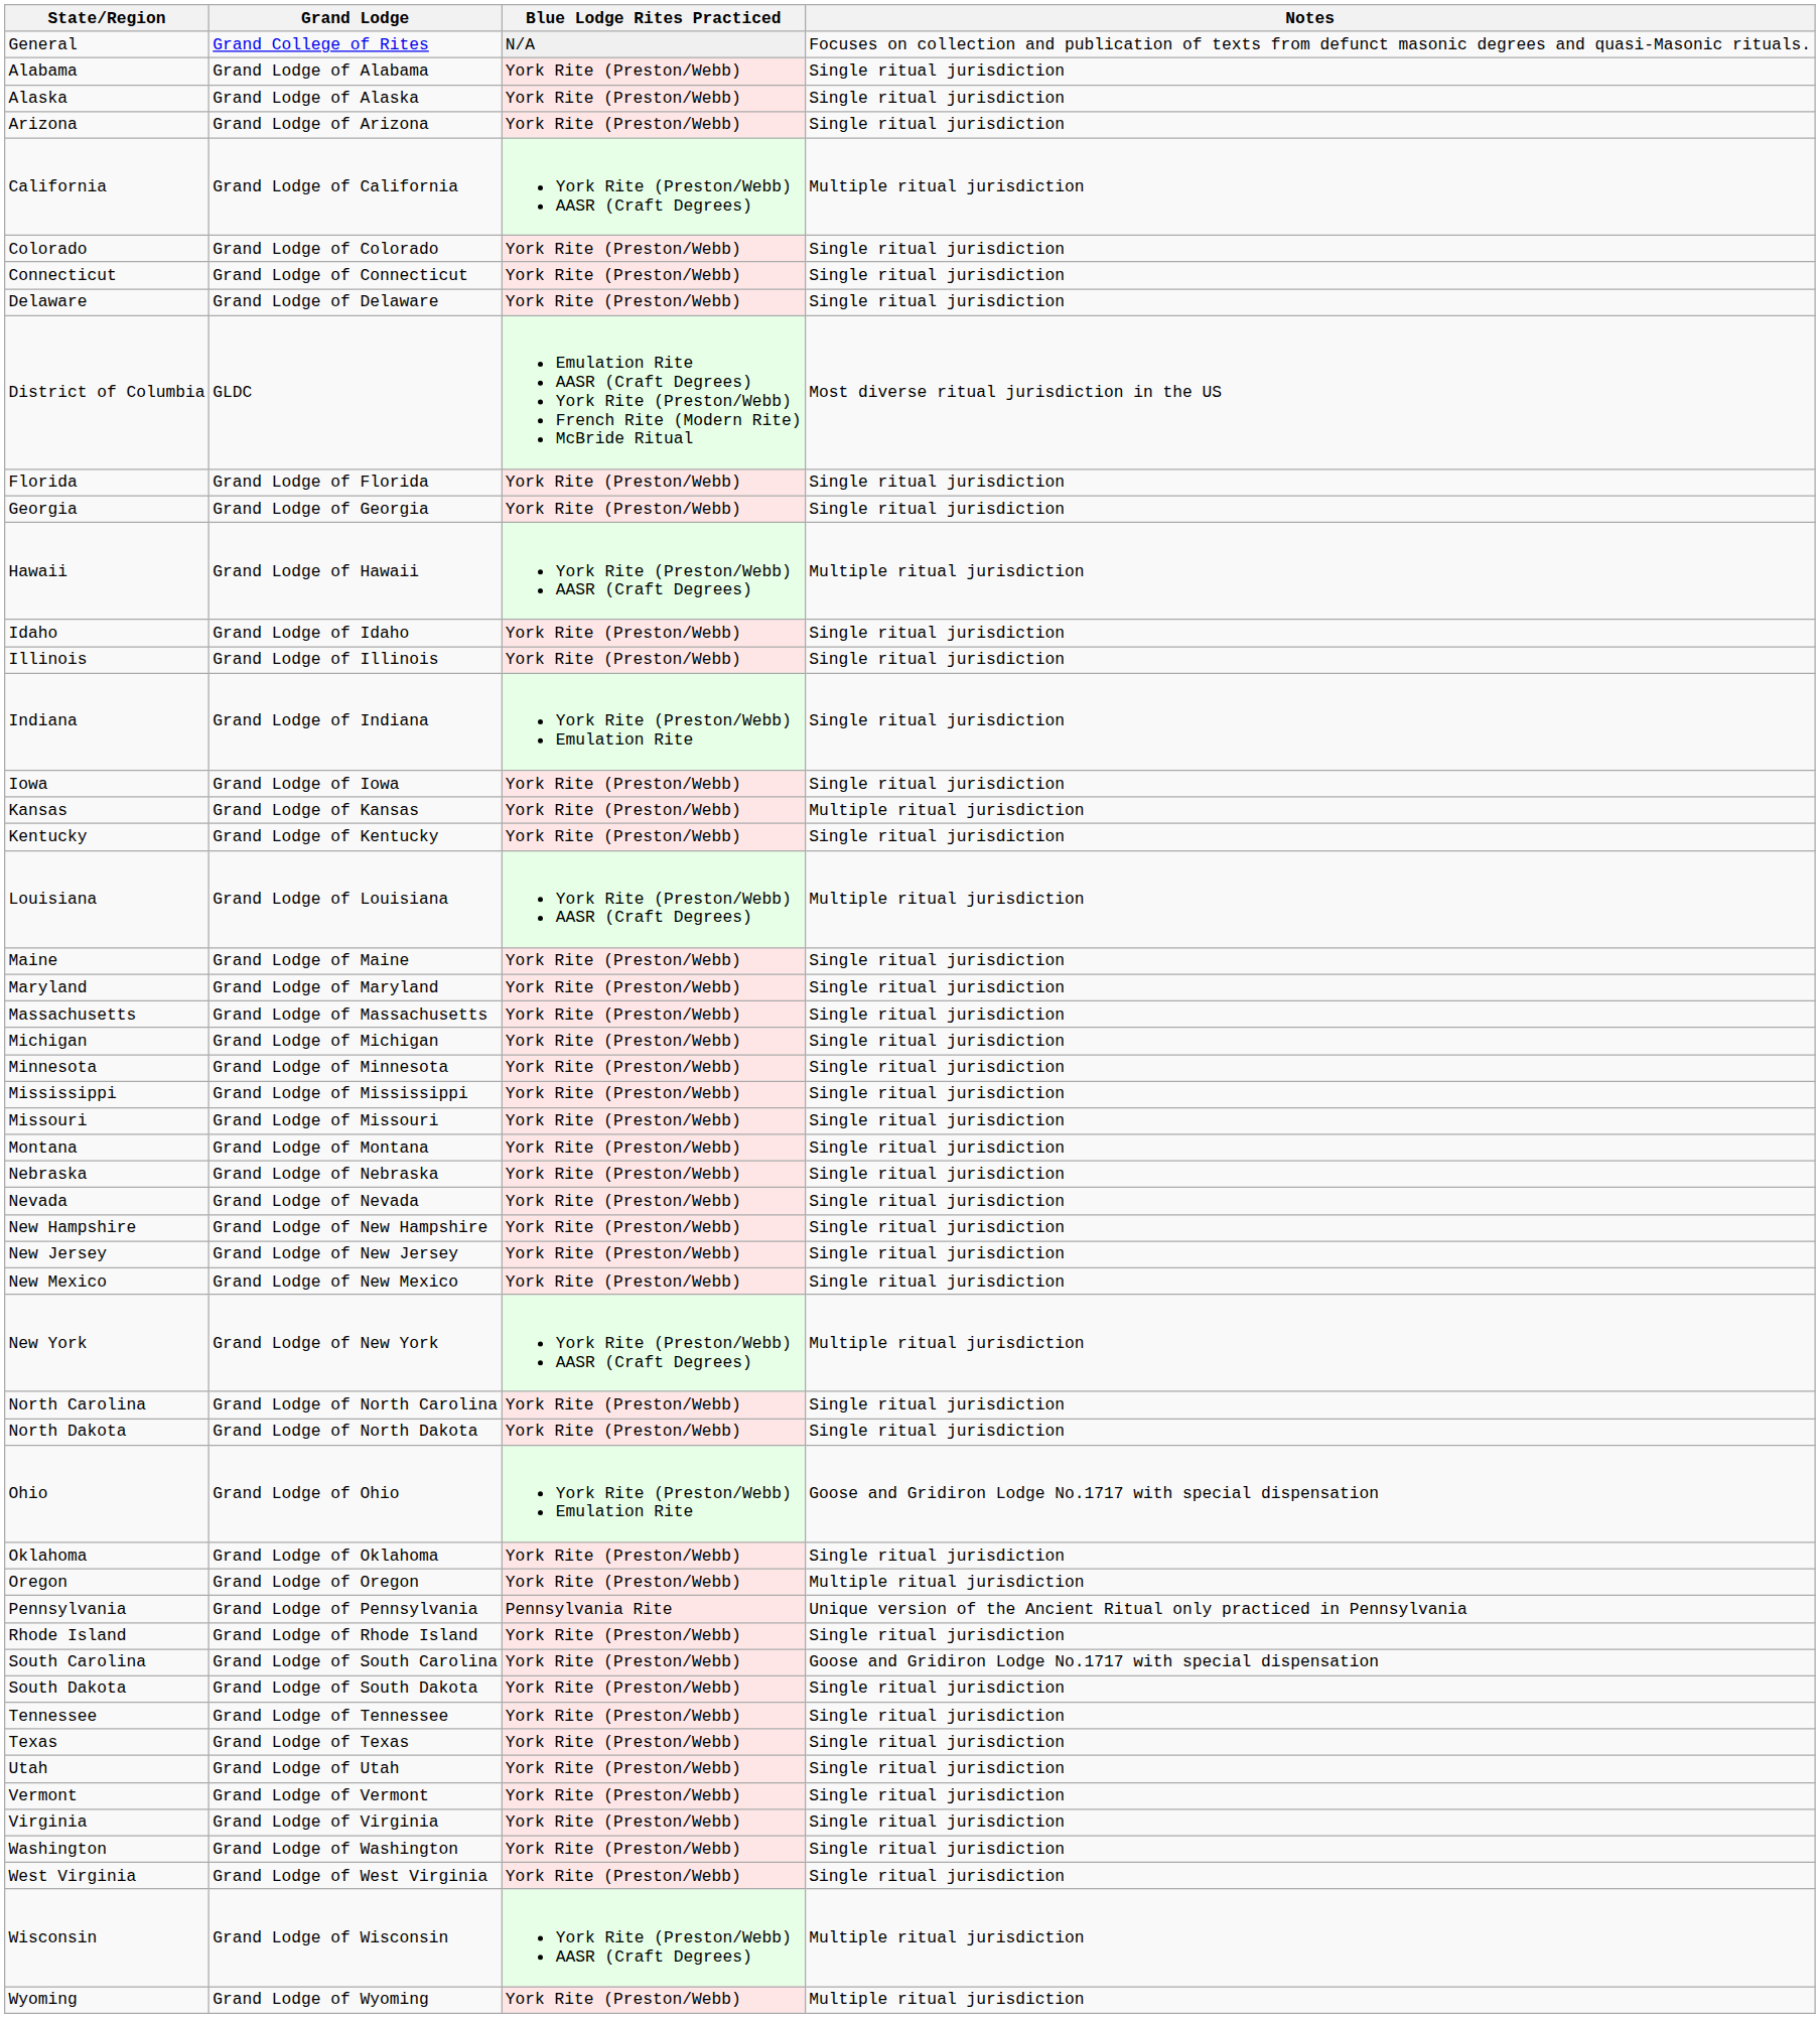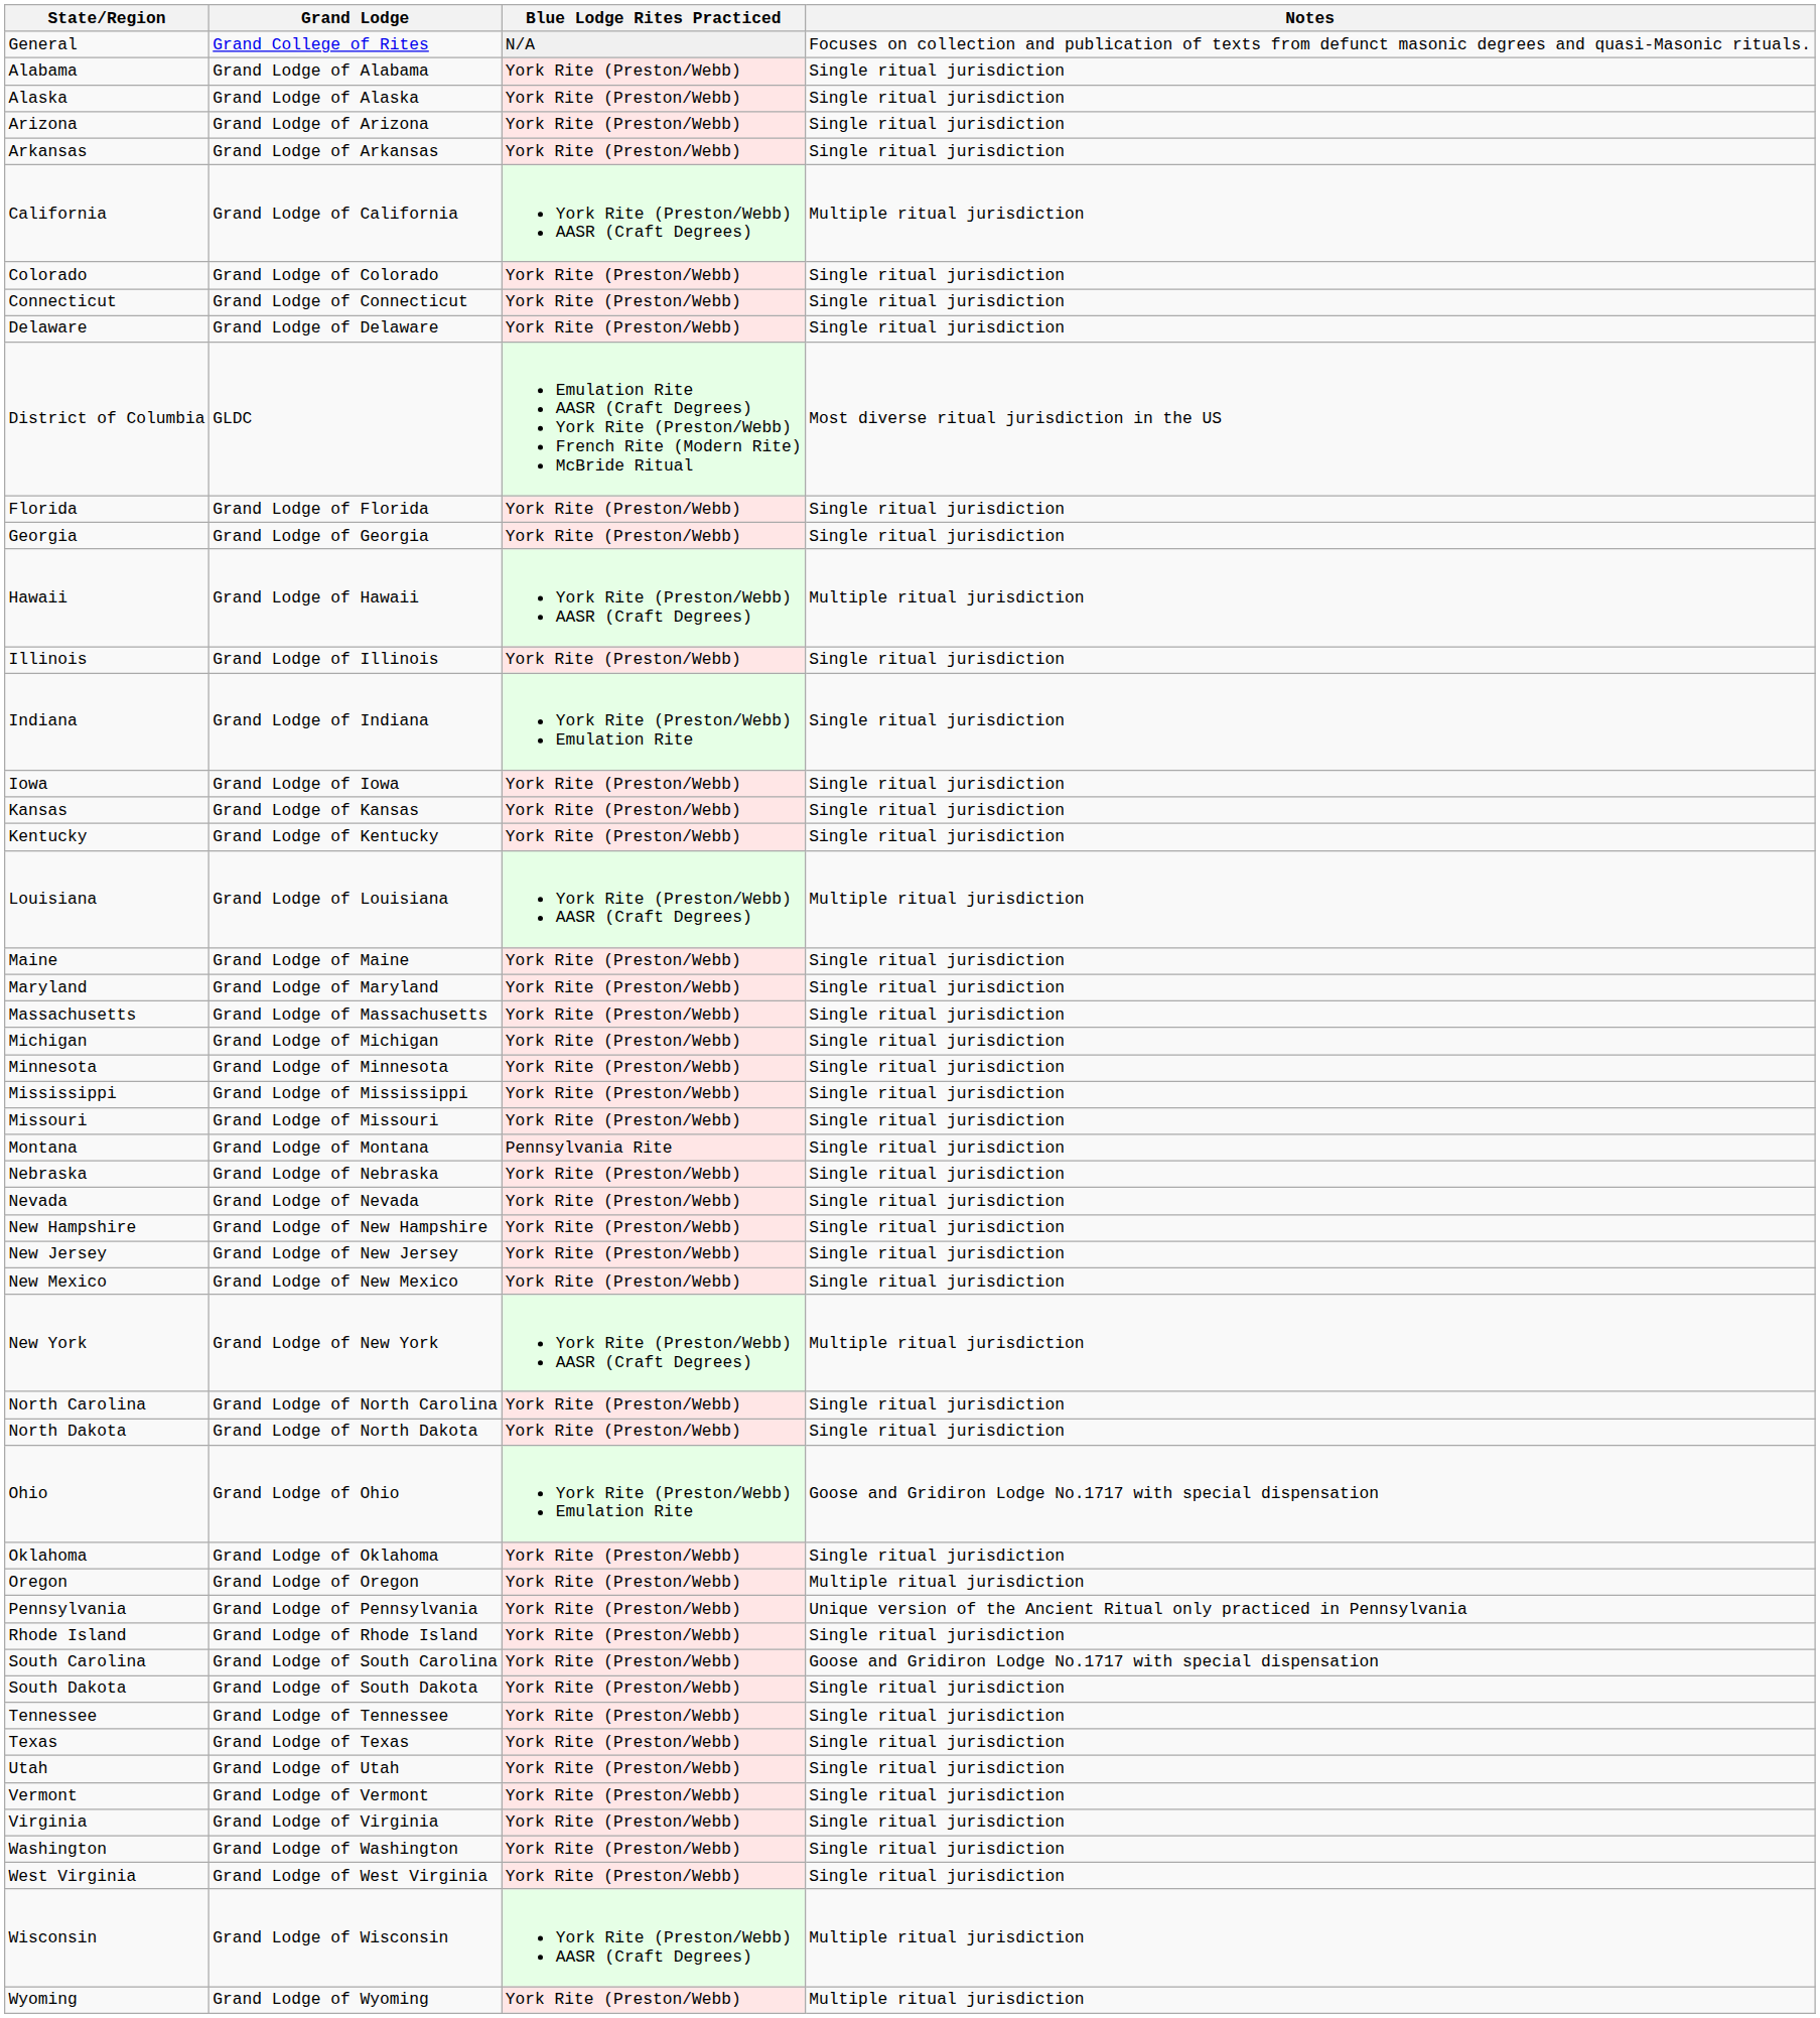+ row: Arkansas | Grand Lodge of Arkansas | York Rite (Preston/Webb) | Single ritual jurisdiction
- row: Idaho | Grand Lodge of Idaho | York Rite (Preston/Webb) | Single ritual jurisdiction
Kansas | Notes: Multiple ritual jurisdiction -> Single ritual jurisdiction
Montana | Blue Lodge Rites Practiced: York Rite (Preston/Webb) -> Pennsylvania Rite
Pennsylvania | Blue Lodge Rites Practiced: Pennsylvania Rite -> York Rite (Preston/Webb)
